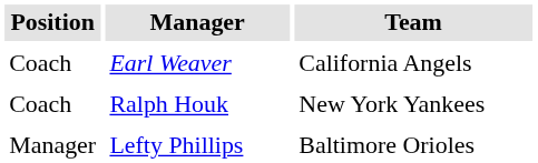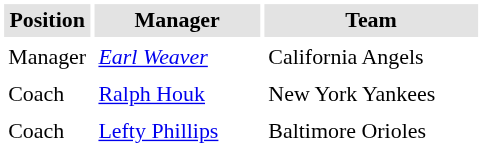Earl Weaver | Position: Coach -> Manager
Lefty Phillips | Position: Manager -> Coach
